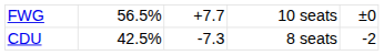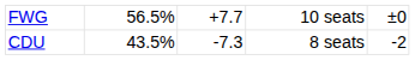CDU | column 2: 42.5% -> 43.5%
